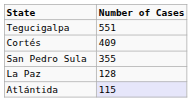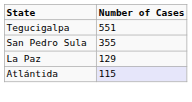- row: Cortés | 409
La Paz | Number of Cases: 128 -> 129
